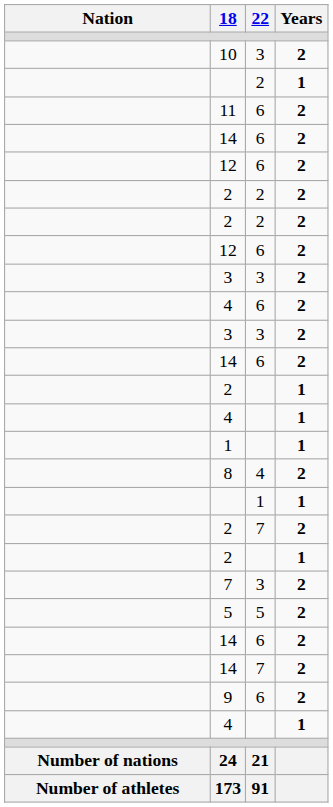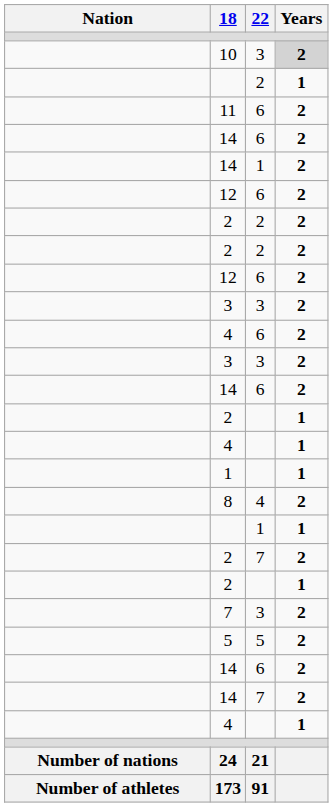10 | Years: no background -> lightgrey background
+ row: 14 | 1 | 2
- row: 9 | 6 | 2
